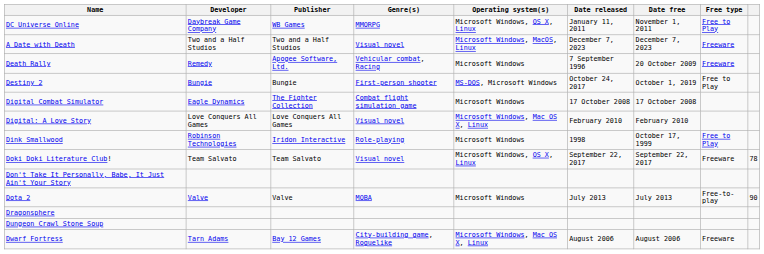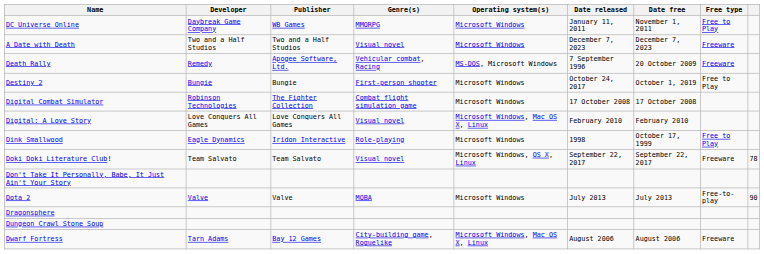DC Universe Online | Operating system(s): Microsoft Windows, OS X, Linux -> Microsoft Windows
A Date with Death | Operating system(s): Microsoft Windows, MacOS, Linux -> Microsoft Windows
Death Rally | Operating system(s): Microsoft Windows -> MS-DOS, Microsoft Windows
Destiny 2 | Operating system(s): MS-DOS, Microsoft Windows -> Microsoft Windows
Digital Combat Simulator | Developer: Eagle Dynamics -> Robinson Technologies
Dink Smallwood | Developer: Robinson Technologies -> Eagle Dynamics
